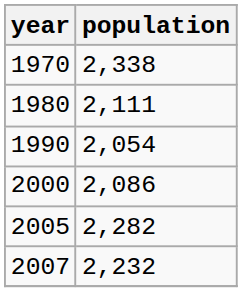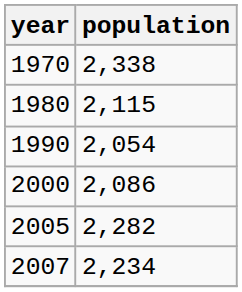1980 | population: 2,111 -> 2,115
2007 | population: 2,232 -> 2,234
